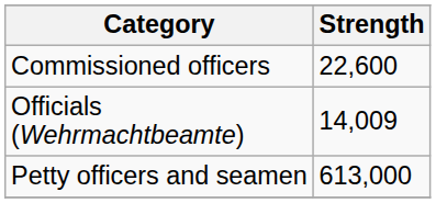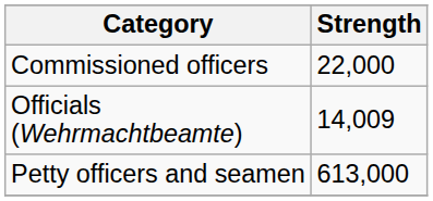Commissioned officers | Strength: 22,600 -> 22,000
